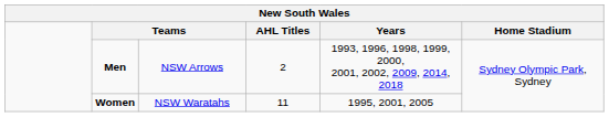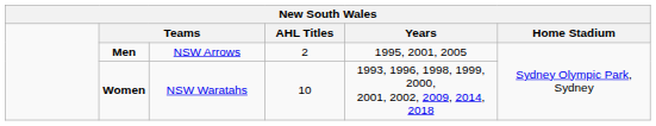Men | Years: 1993, 1996, 1998, 1999, 2000, 2001, 2002, 2009, 2014, 2018 -> 1995, 2001, 2005
Women | AHL Titles: 11 -> 10
Women | Years: 1995, 2001, 2005 -> 1993, 1996, 1998, 1999, 2000, 2001, 2002, 2009, 2014, 2018
